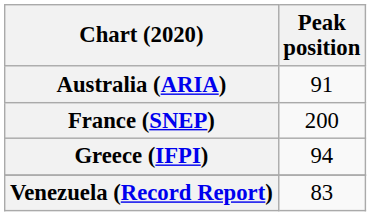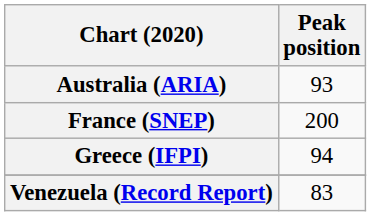Australia (ARIA) | Peak position: 91 -> 93
